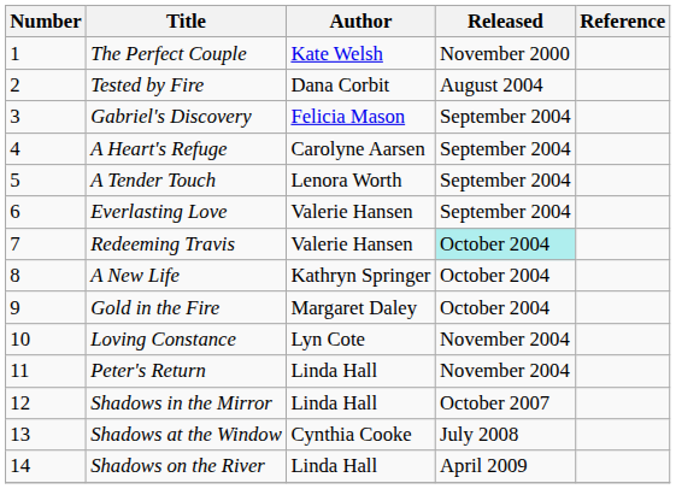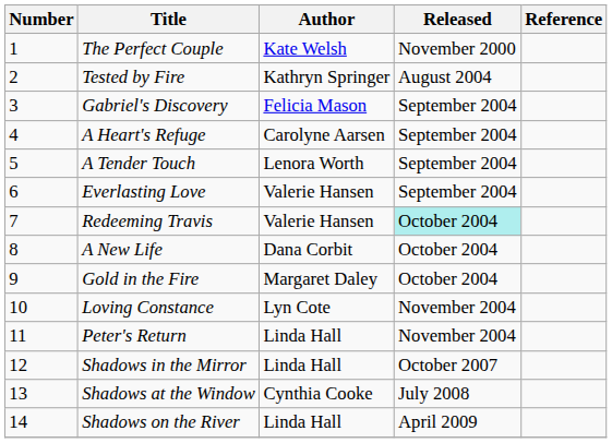Tested by Fire | Author: Dana Corbit -> Kathryn Springer
A New Life | Author: Kathryn Springer -> Dana Corbit
